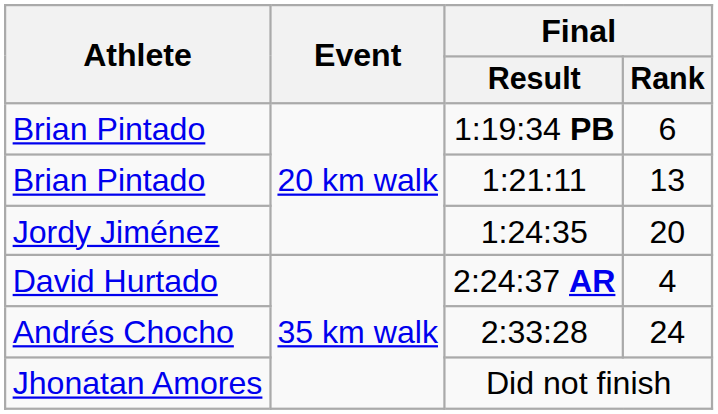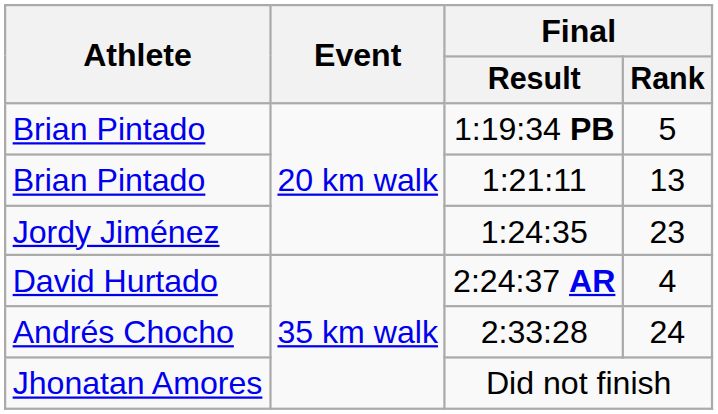1:19:34 PB | Final / Rank: 6 -> 5
1:24:35 | Final / Rank: 20 -> 23
